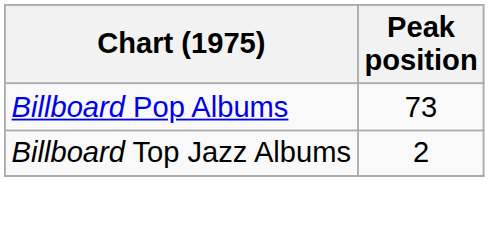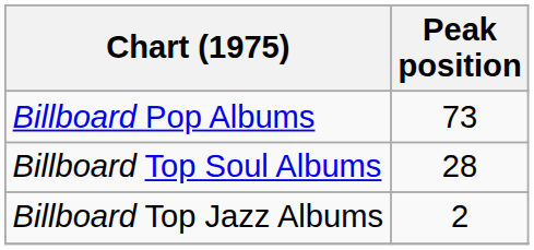+ row: Billboard Top Soul Albums | 28
